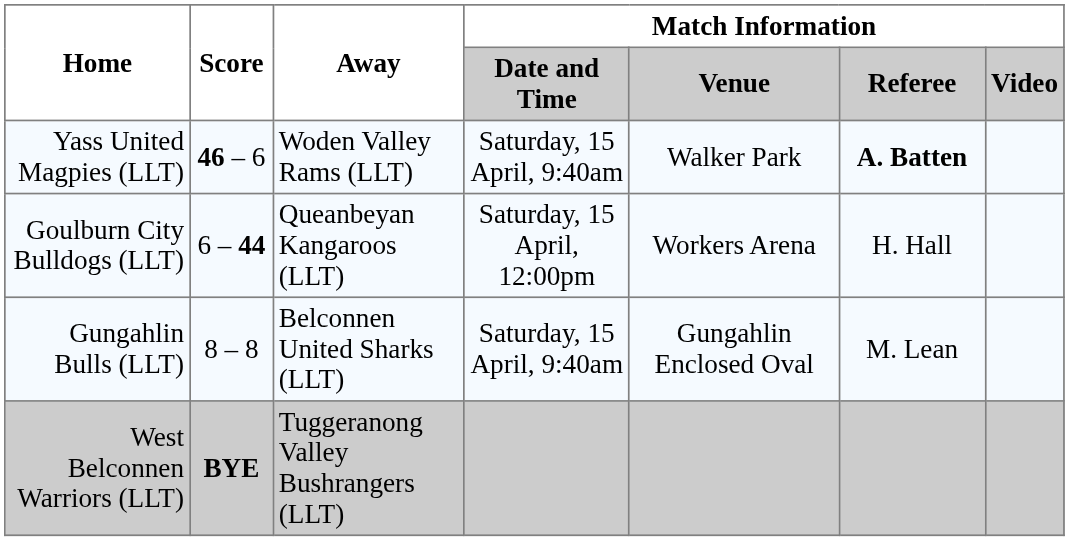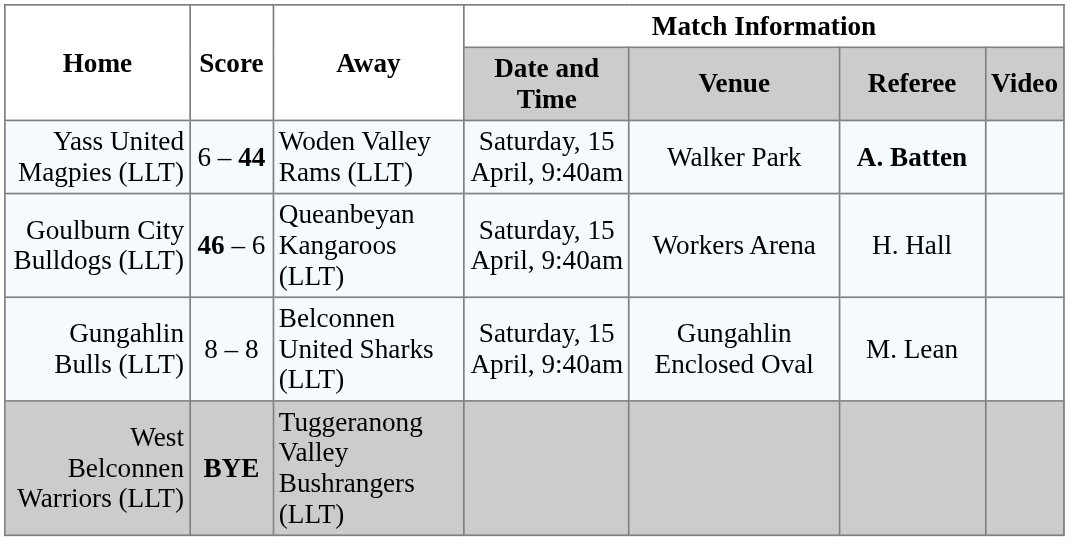Yass United Magpies (LLT) | Score: 46 – 6 -> 6 – 44
Goulburn City Bulldogs (LLT) | Score: 6 – 44 -> 46 – 6
Goulburn City Bulldogs (LLT) | Match Information / Date and Time: Saturday, 15 April, 12:00pm -> Saturday, 15 April, 9:40am
